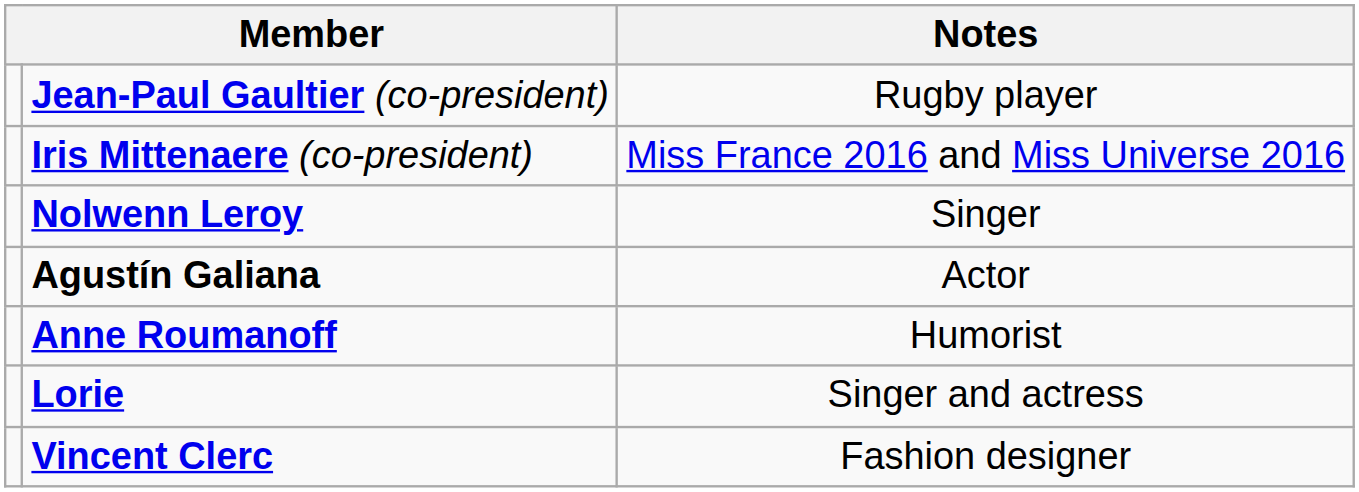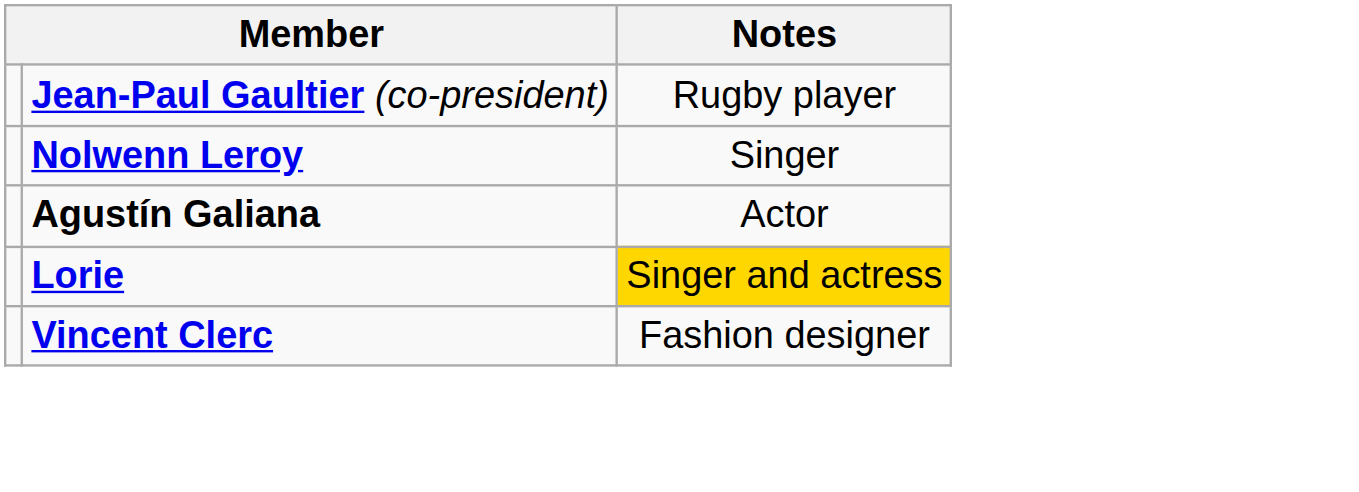- row: Iris Mittenaere (co-president) | Miss France 2016 and Miss Universe 2016
- row: Anne Roumanoff | Humorist
Lorie | Notes: no background -> gold background
